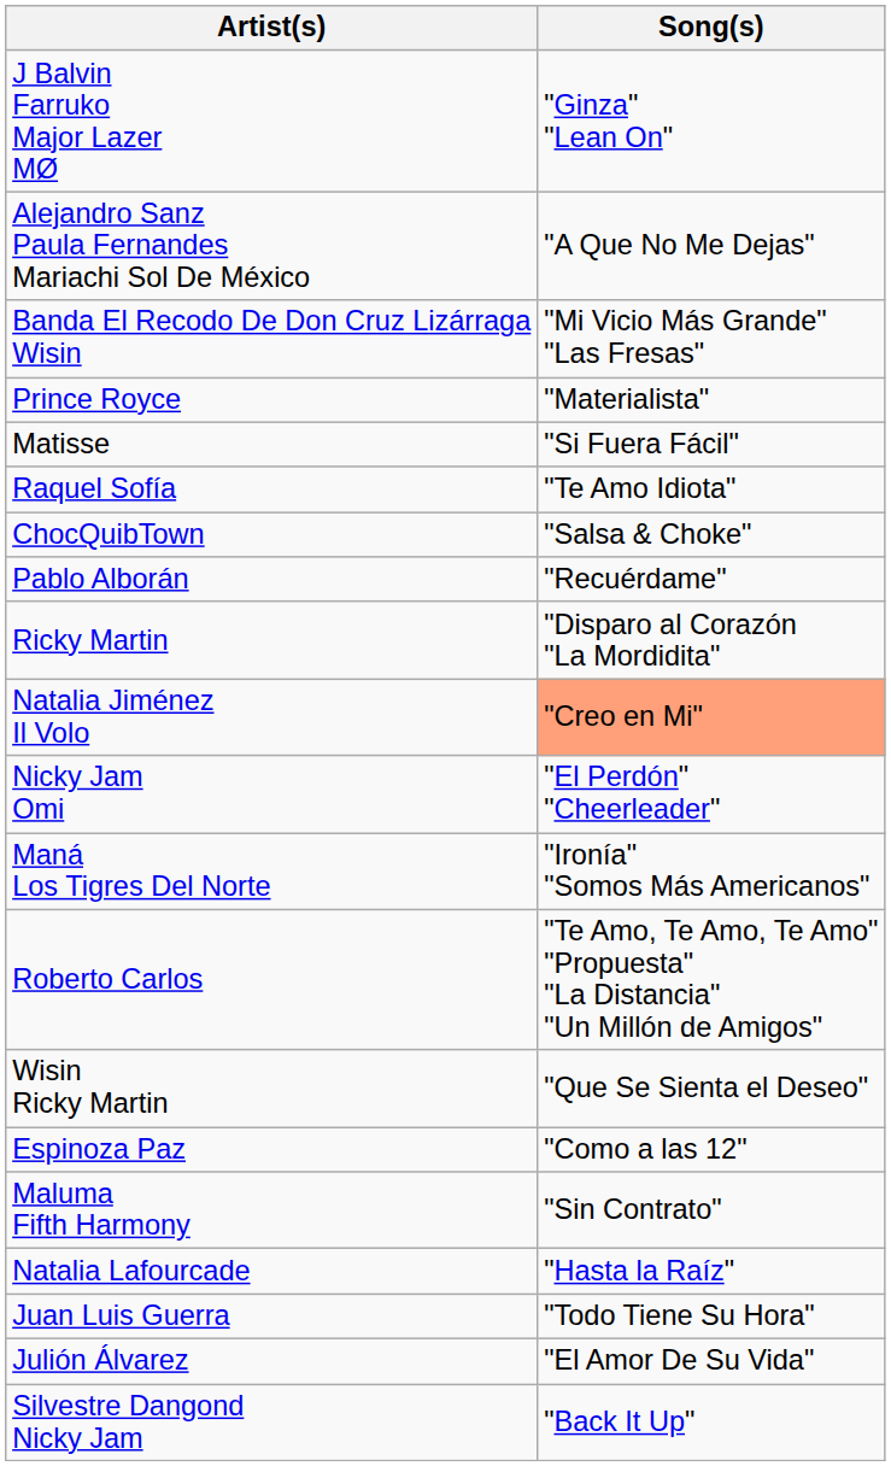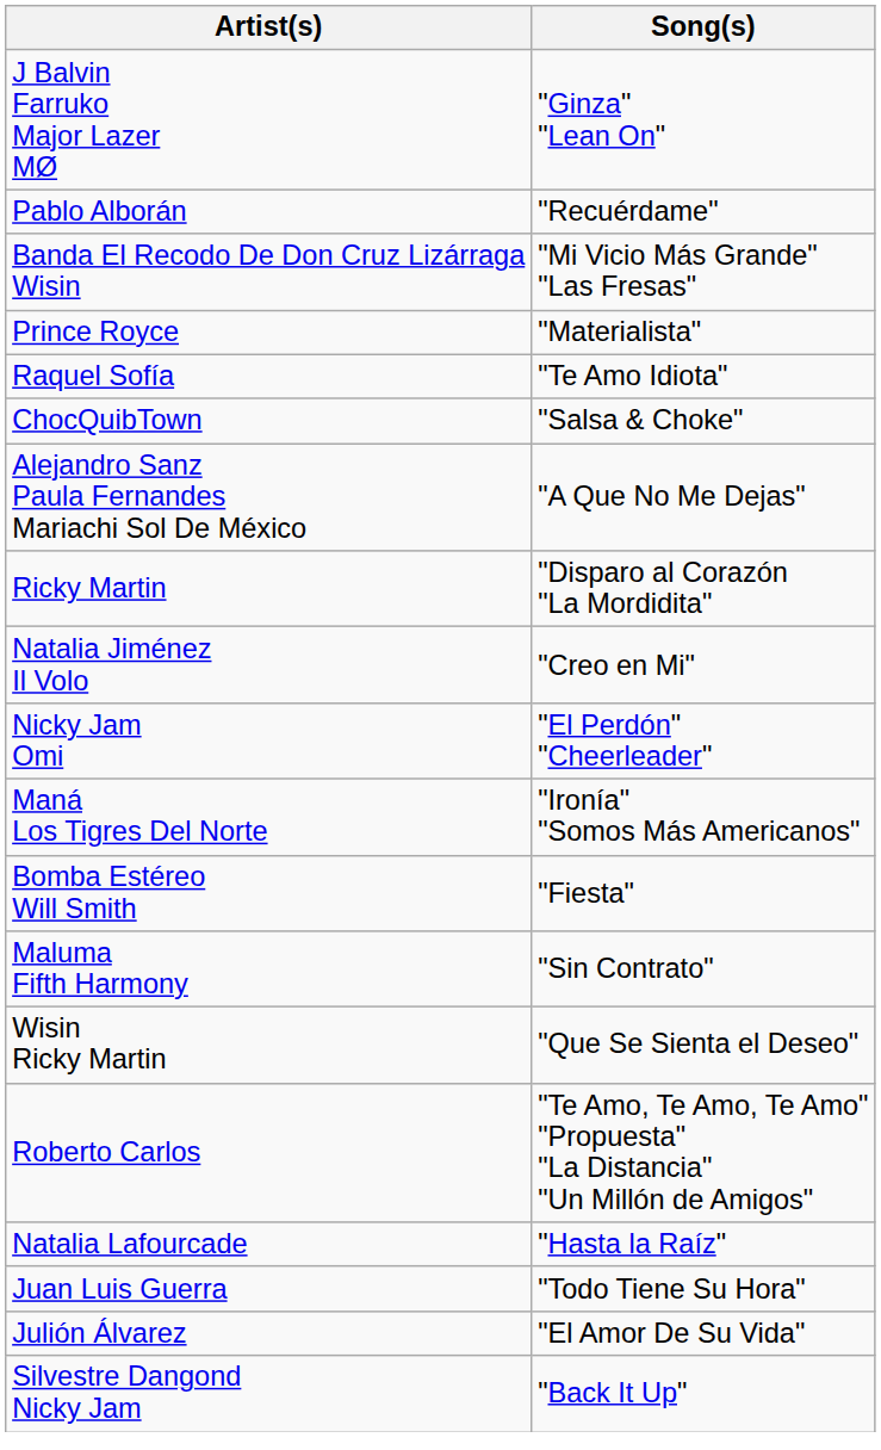rows swapped: Alejandro Sanz Paula Fernandes Mariachi Sol De México <-> Pablo Alborán
- row: Matisse | "Si Fuera Fácil"
Natalia Jiménez Il Volo | Song(s): lightsalmon background -> no background
+ row: Bomba Estéreo Will Smith | "Fiesta"
rows swapped: Roberto Carlos <-> Maluma Fifth Harmony
- row: Espinoza Paz | "Como a las 12"
